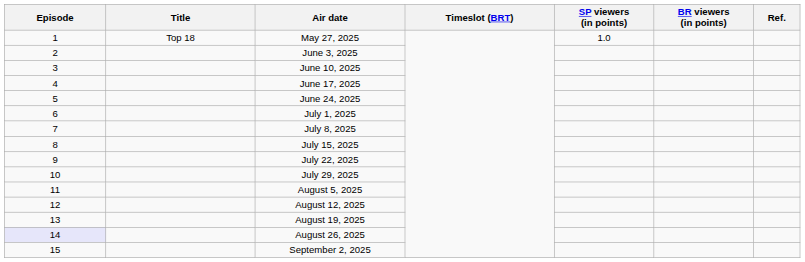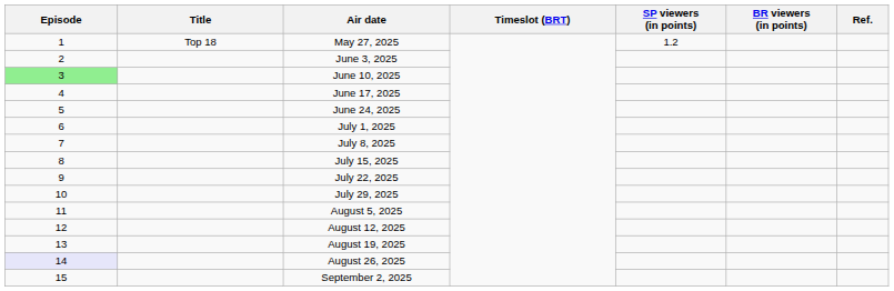May 27, 2025 | SP viewers (in points): 1.0 -> 1.2
June 10, 2025 | Episode: no background -> lightgreen background
